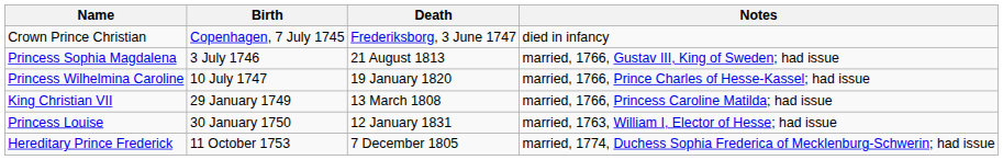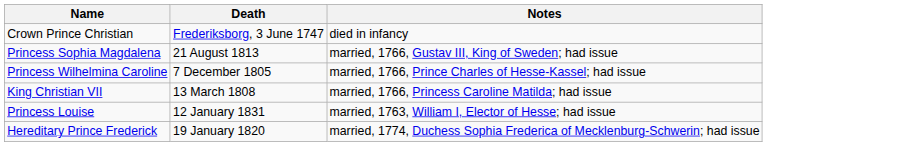- column: Birth | Copenhagen, 7 July 1745 | 3 July 1746 | 10 July 1747 | 29 January 1749 | 30 January 1750 | 11 October 1753
Princess Wilhelmina Caroline | Death: 19 January 1820 -> 7 December 1805
Hereditary Prince Frederick | Death: 7 December 1805 -> 19 January 1820
